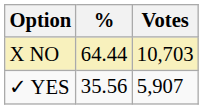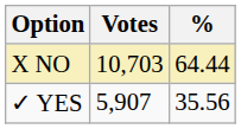columns swapped: Votes <-> %
